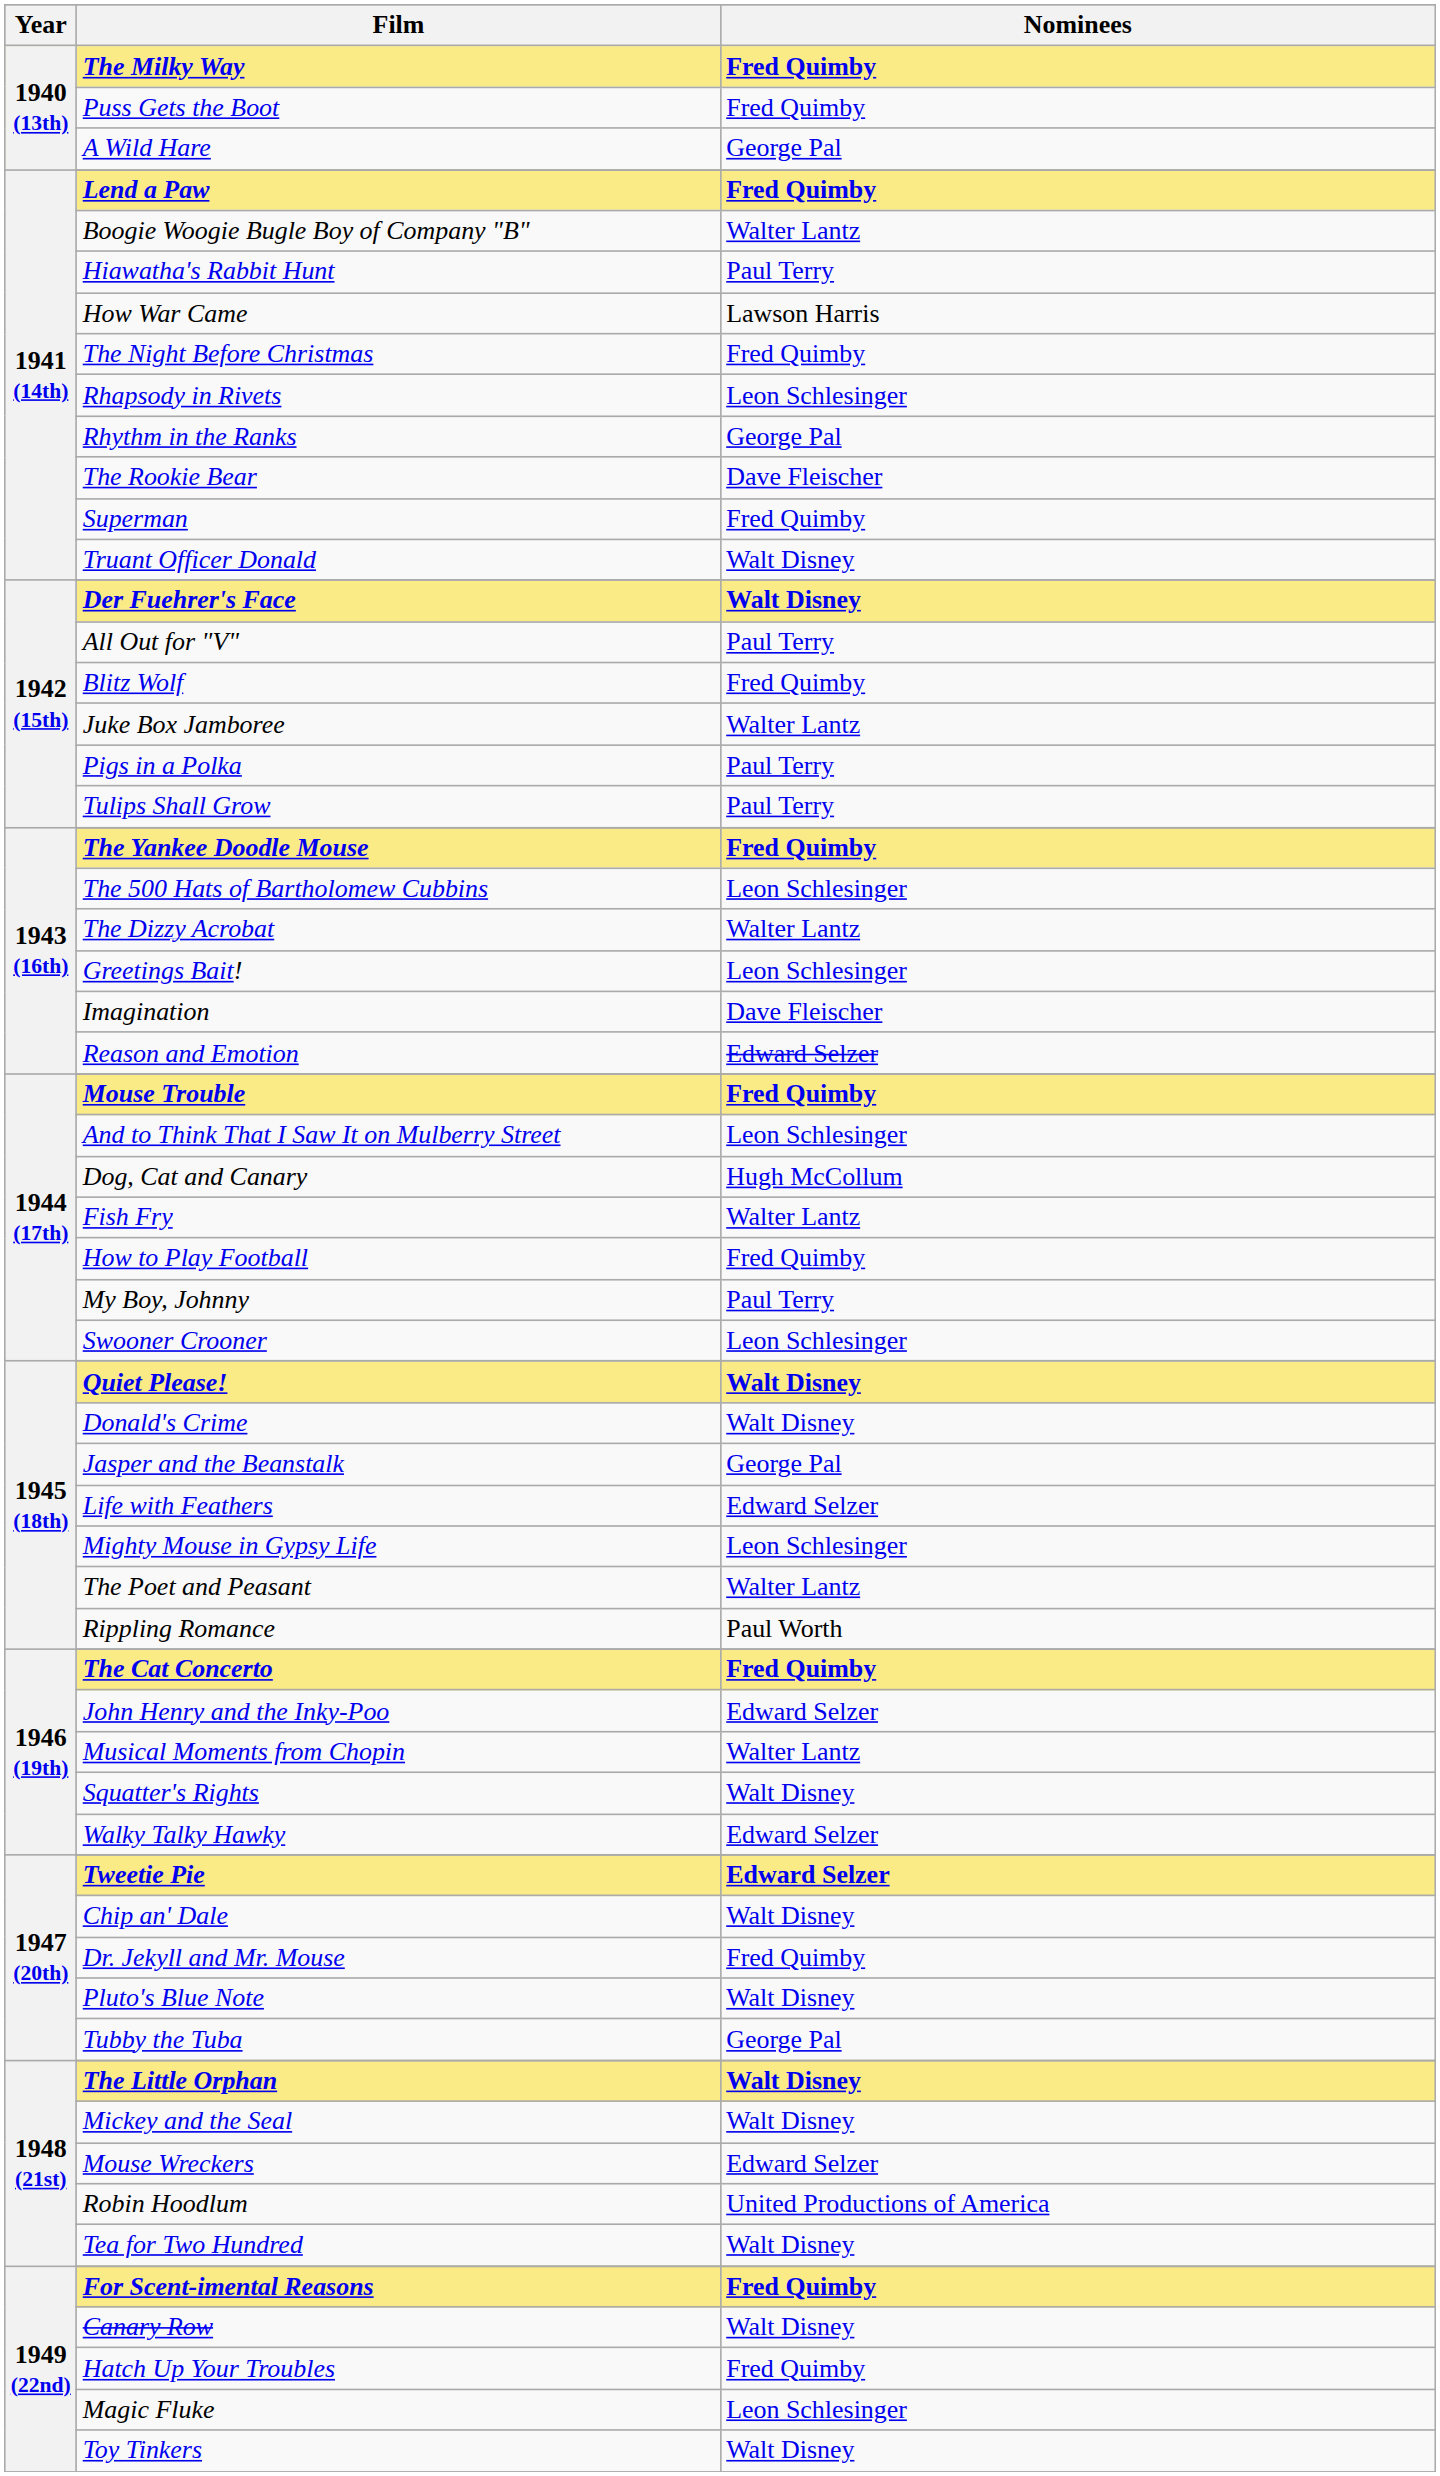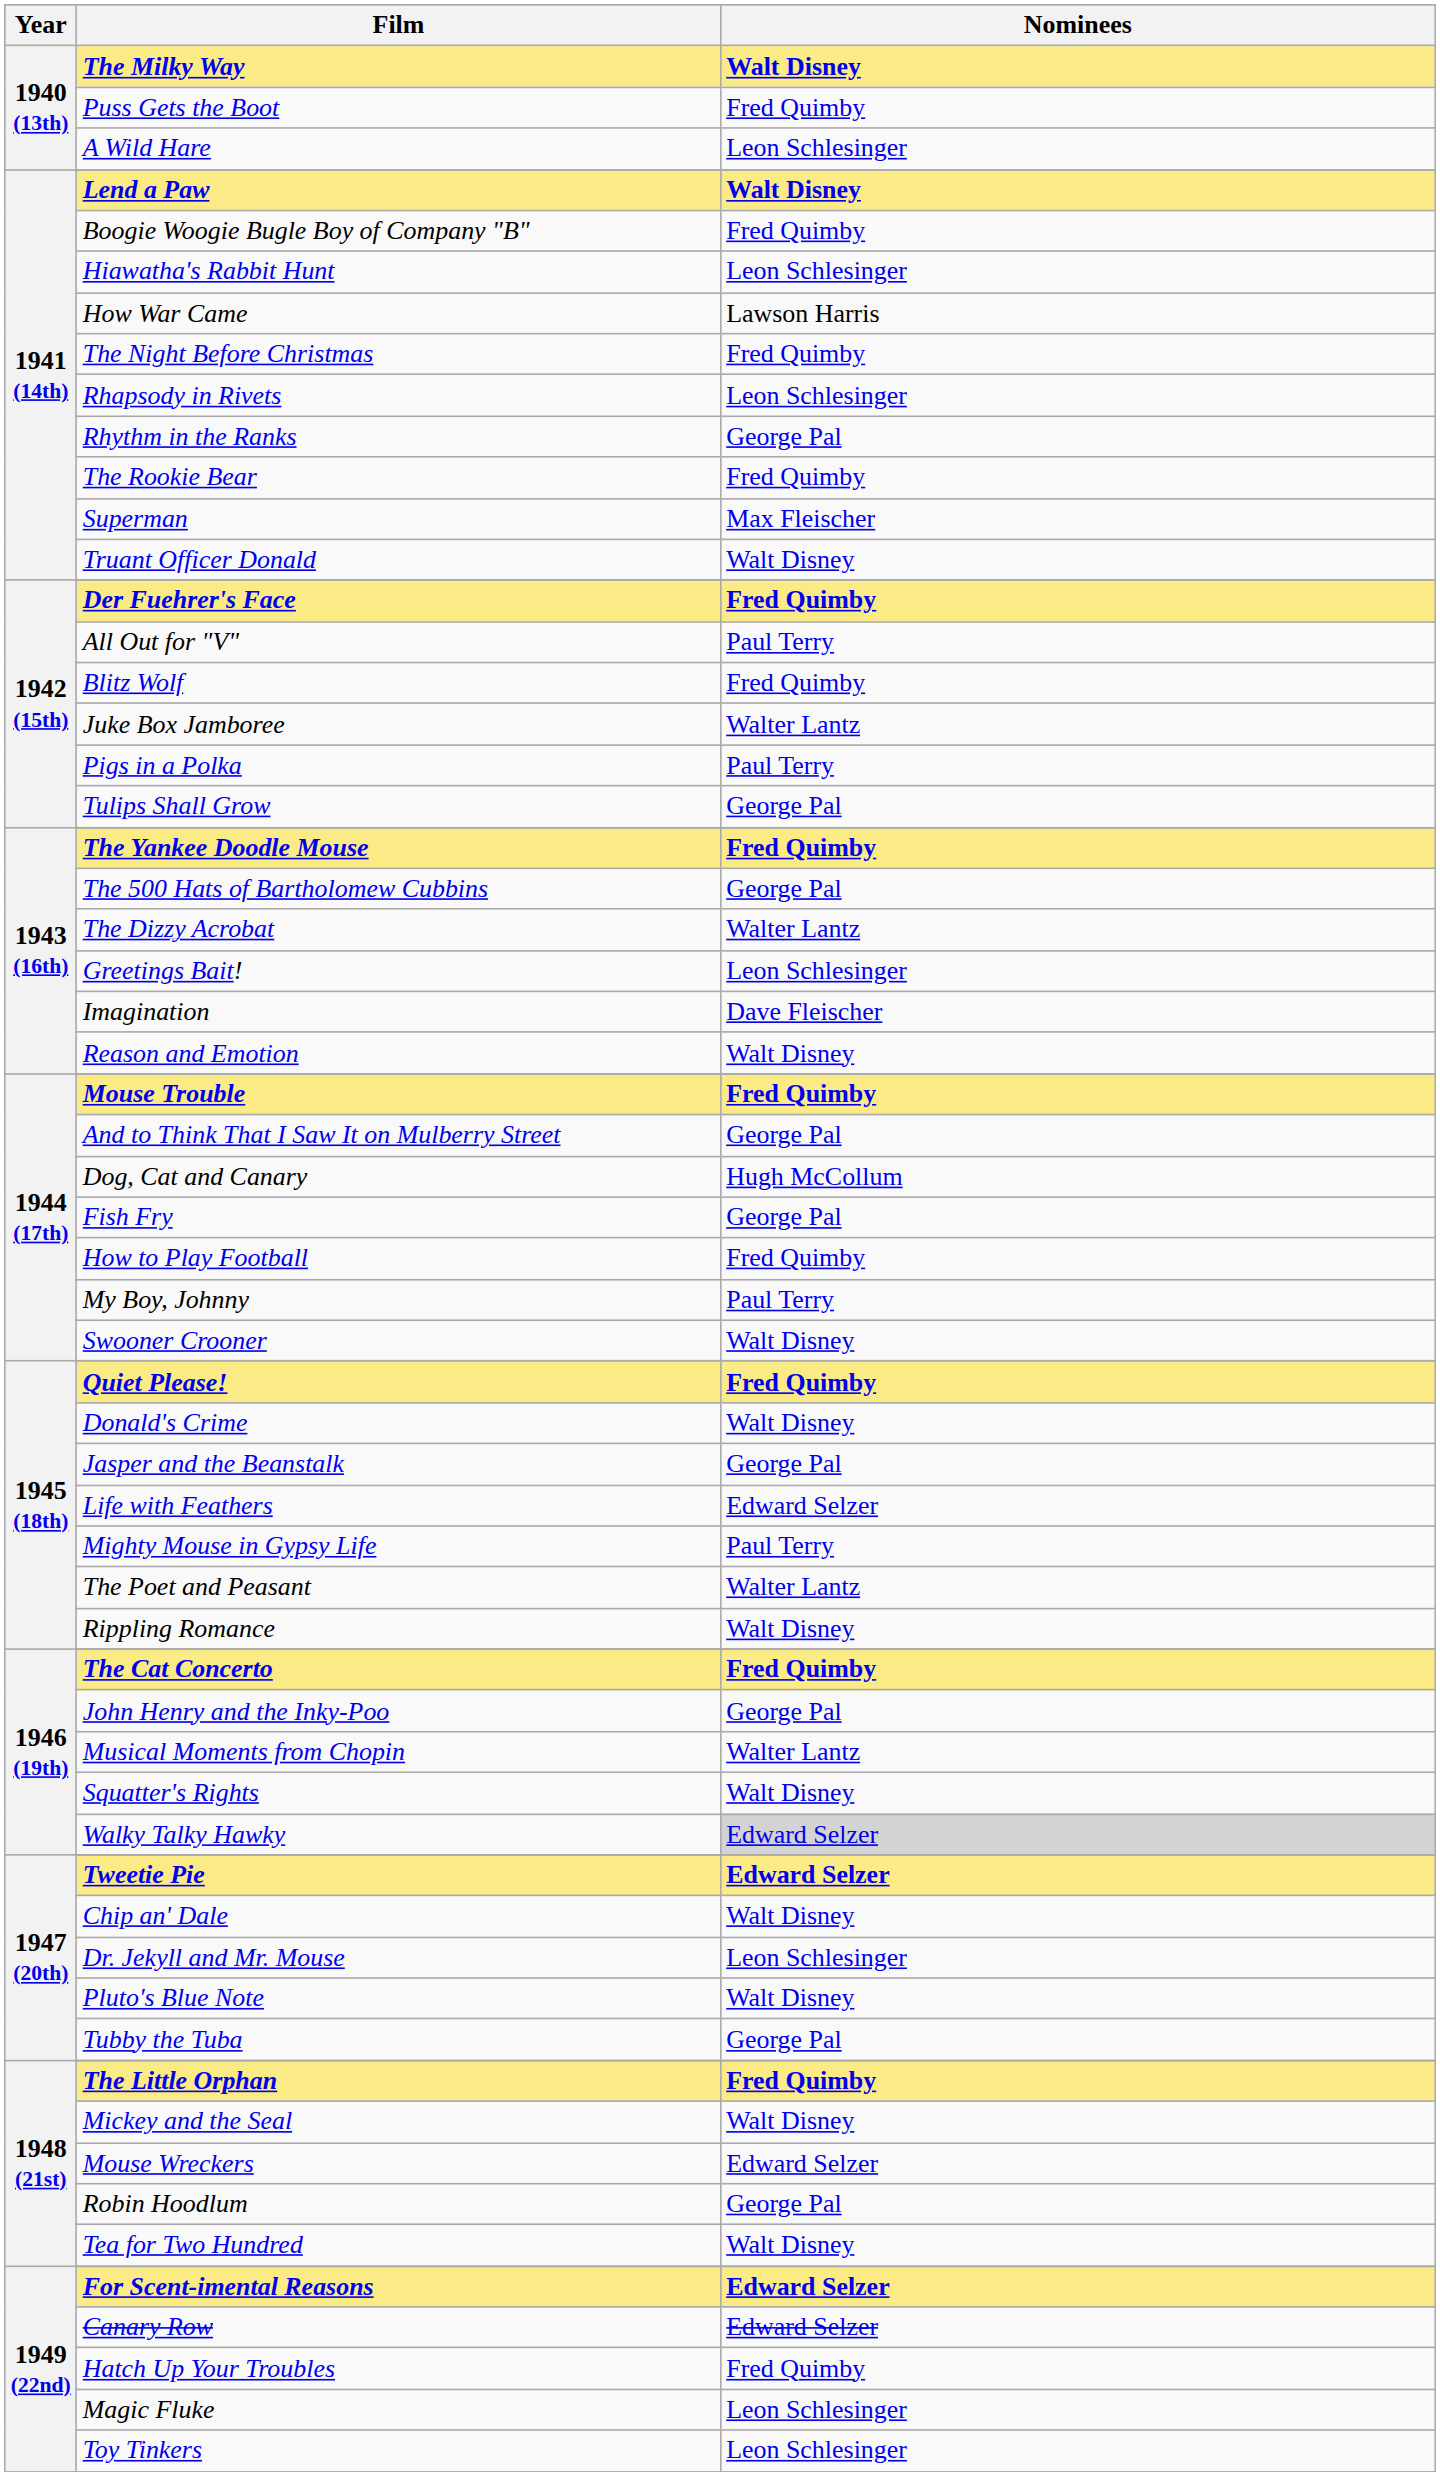The Milky Way | Nominees: Fred Quimby -> Walt Disney
A Wild Hare | Nominees: George Pal -> Leon Schlesinger
Lend a Paw | Nominees: Fred Quimby -> Walt Disney
Boogie Woogie Bugle Boy of Company "B" | Nominees: Walter Lantz -> Fred Quimby
Hiawatha's Rabbit Hunt | Nominees: Paul Terry -> Leon Schlesinger
The Rookie Bear | Nominees: Dave Fleischer -> Fred Quimby
Superman | Nominees: Fred Quimby -> Max Fleischer
Der Fuehrer's Face | Nominees: Walt Disney -> Fred Quimby
Tulips Shall Grow | Nominees: Paul Terry -> George Pal
The 500 Hats of Bartholomew Cubbins | Nominees: Leon Schlesinger -> George Pal
Reason and Emotion | Nominees: Edward Selzer -> Walt Disney
And to Think That I Saw It on Mulberry Street | Nominees: Leon Schlesinger -> George Pal
Fish Fry | Nominees: Walter Lantz -> George Pal
Swooner Crooner | Nominees: Leon Schlesinger -> Walt Disney
Quiet Please! | Nominees: Walt Disney -> Fred Quimby
Mighty Mouse in Gypsy Life | Nominees: Leon Schlesinger -> Paul Terry
Rippling Romance | Nominees: Paul Worth -> Walt Disney
John Henry and the Inky-Poo | Nominees: Edward Selzer -> George Pal
Walky Talky Hawky | Nominees: no background -> lightgrey background
Dr. Jekyll and Mr. Mouse | Nominees: Fred Quimby -> Leon Schlesinger
The Little Orphan | Nominees: Walt Disney -> Fred Quimby
Robin Hoodlum | Nominees: United Productions of America -> George Pal
For Scent-imental Reasons | Nominees: Fred Quimby -> Edward Selzer
Canary Row | Nominees: Walt Disney -> Edward Selzer
Toy Tinkers | Nominees: Walt Disney -> Leon Schlesinger
